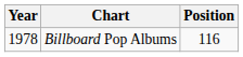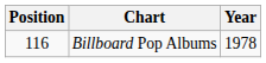columns swapped: Year <-> Position
